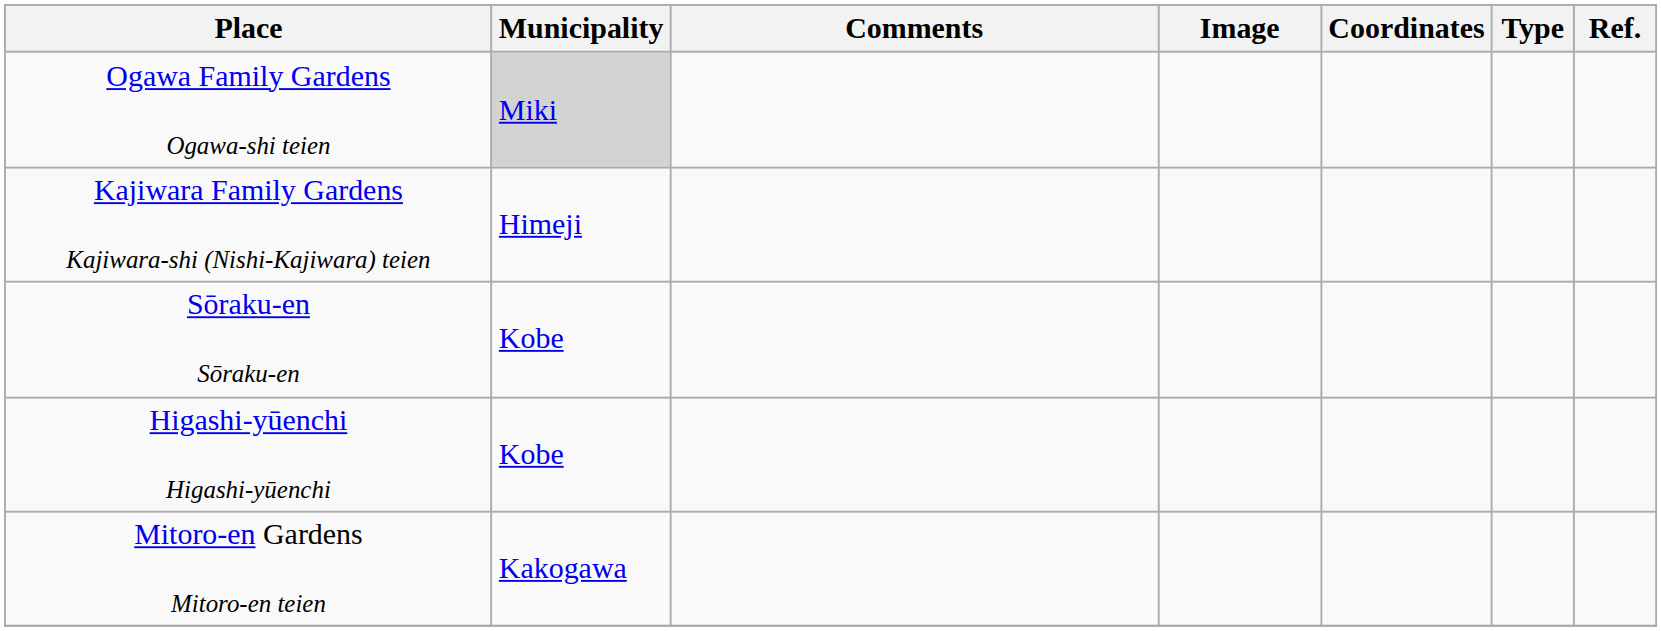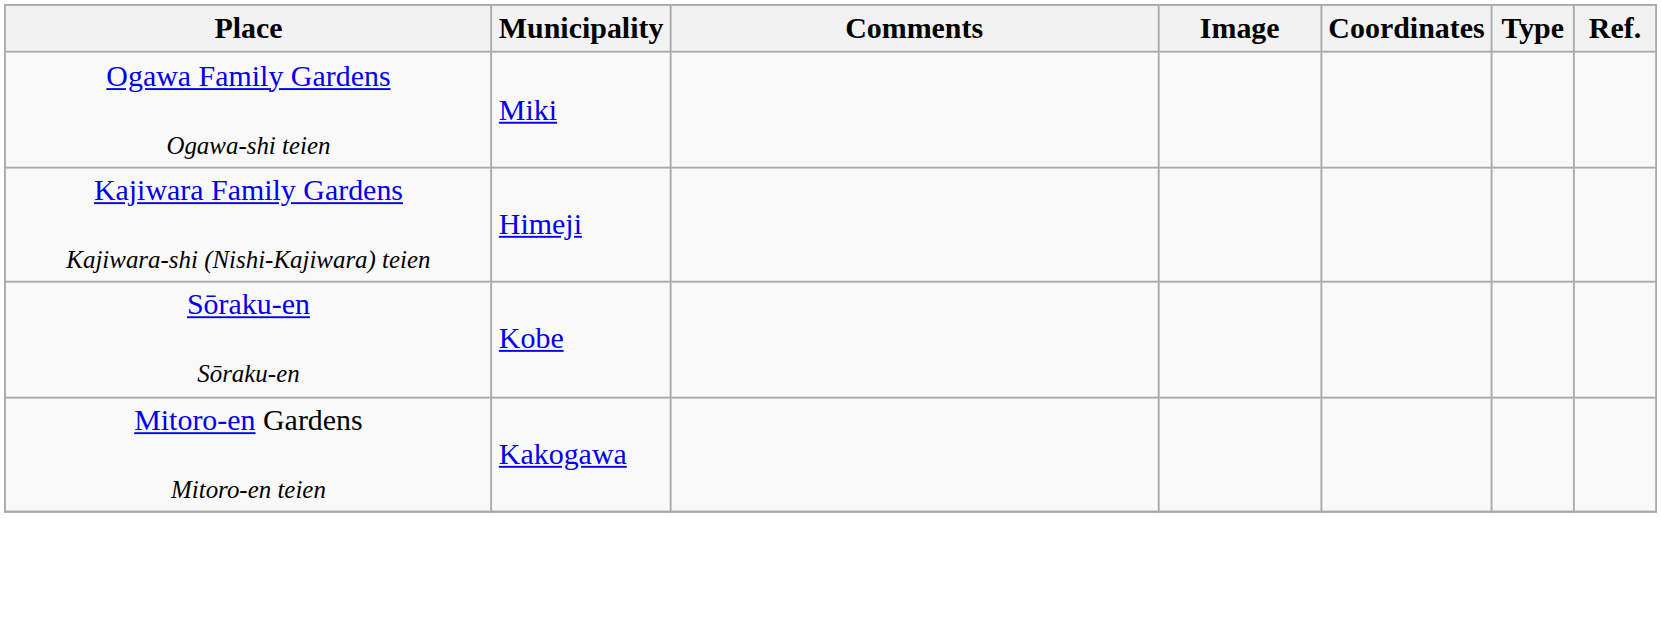Ogawa Family Gardens Ogawa-shi teien | Municipality: lightgrey background -> no background
- row: Higashi-yūenchi Higashi-yūenchi | Kobe
